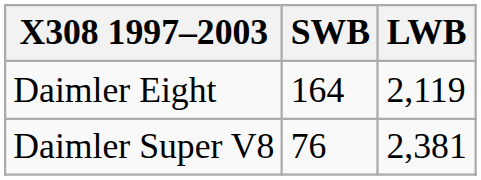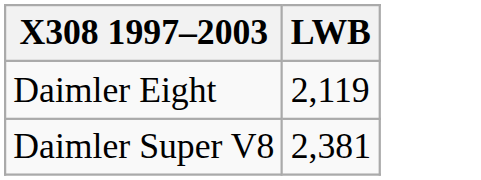- column: SWB | 164 | 76
